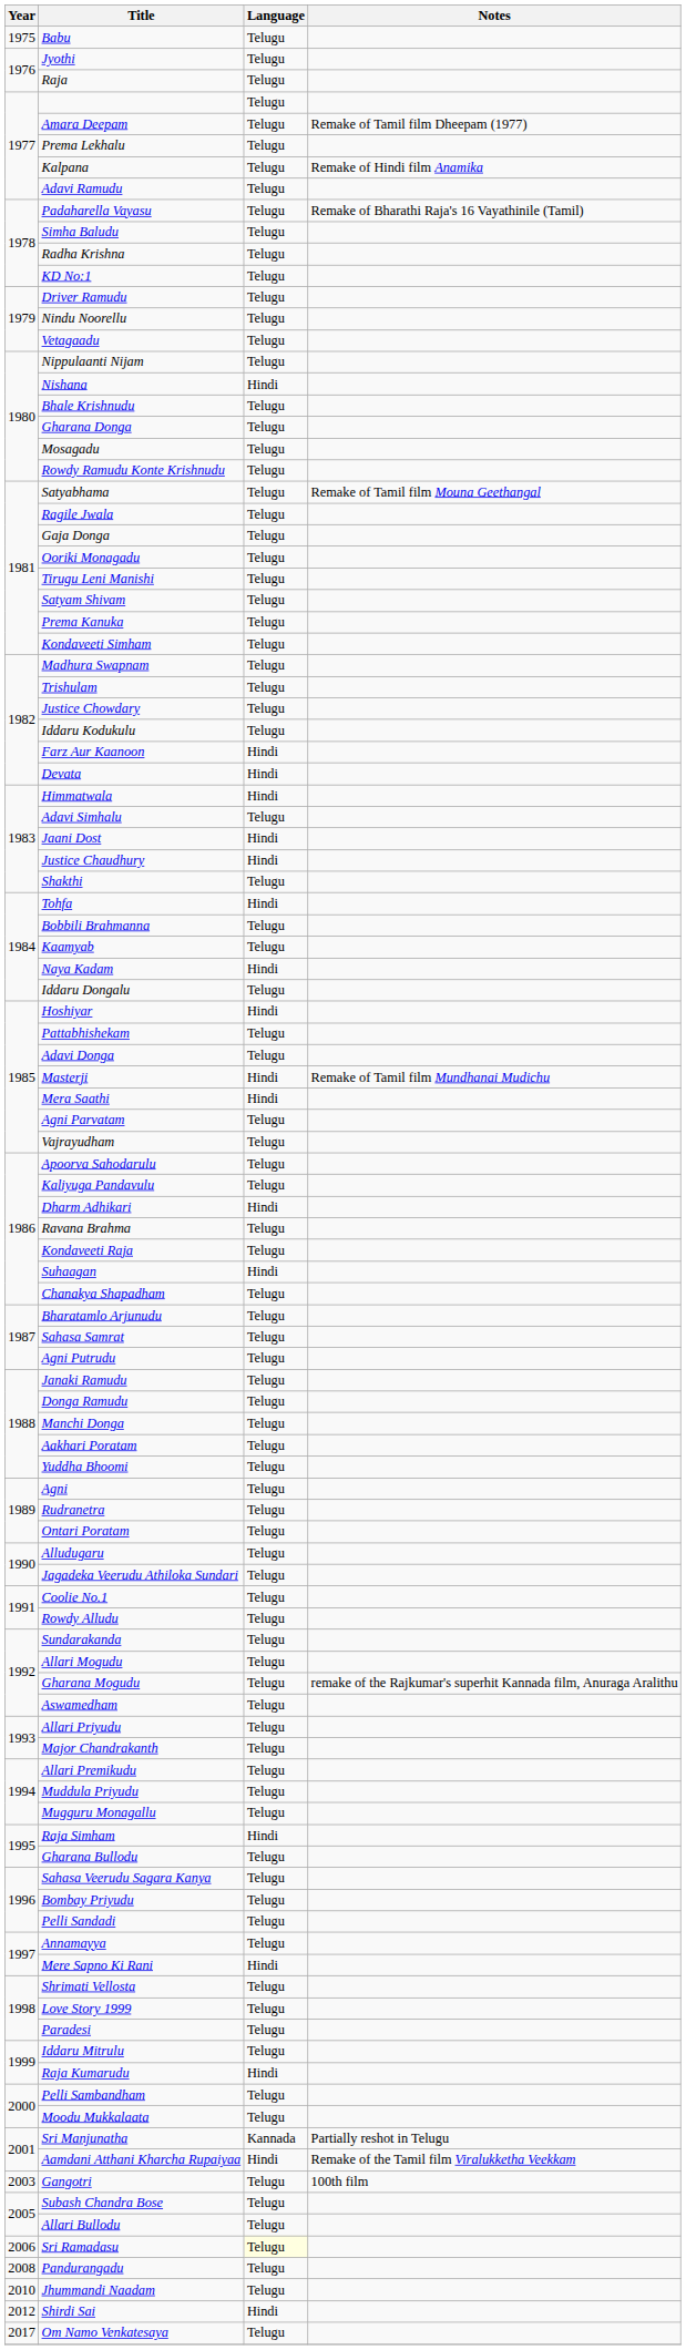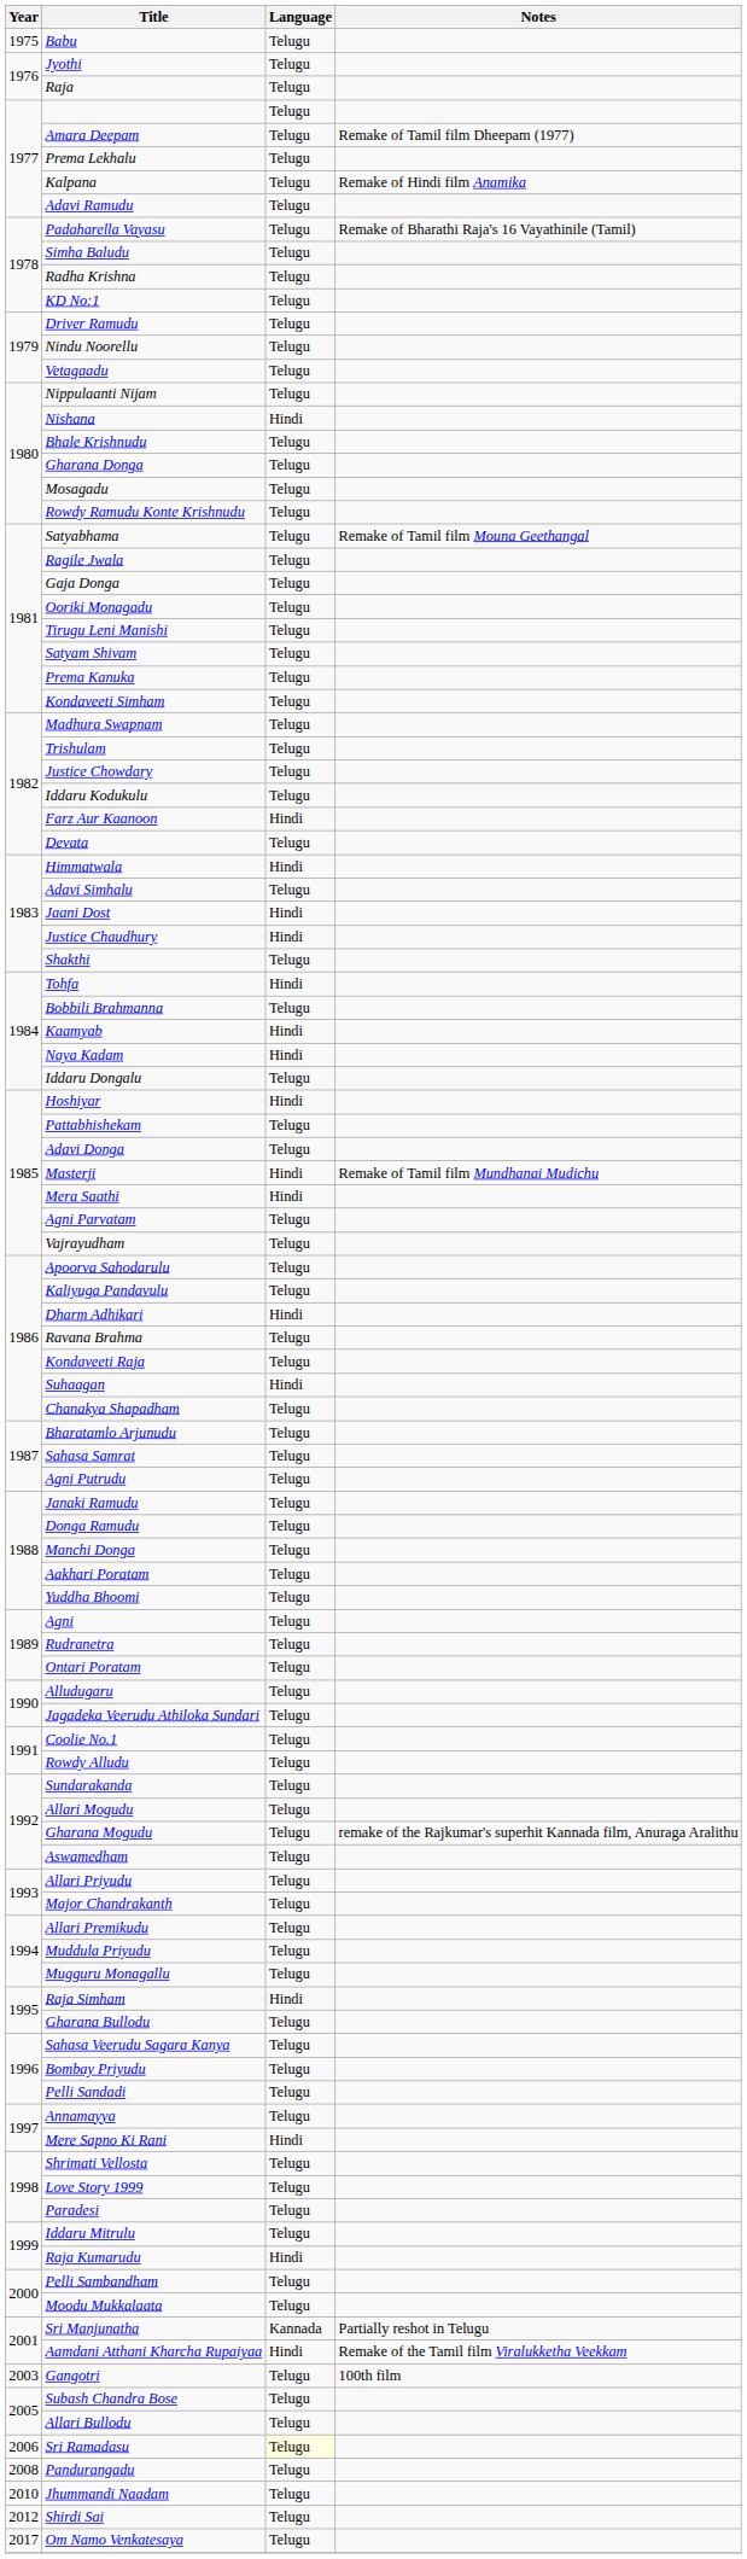Devata | Language: Hindi -> Telugu
Kaamyab | Language: Telugu -> Hindi
Shirdi Sai | Language: Hindi -> Telugu
